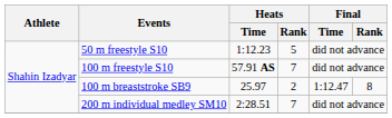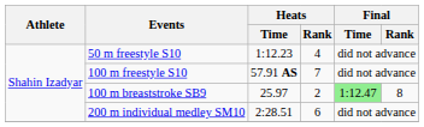50 m freestyle S10 | Heats / Rank: 5 -> 4
100 m breaststroke SB9 | Final / Time: no background -> lightgreen background
200 m individual medley SM10 | Heats / Rank: 7 -> 6
